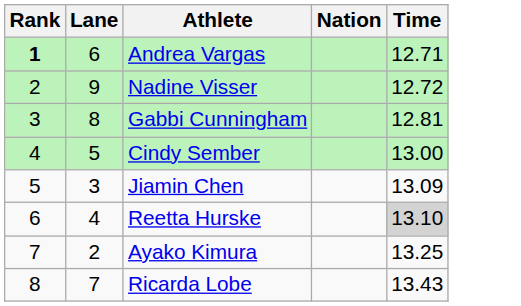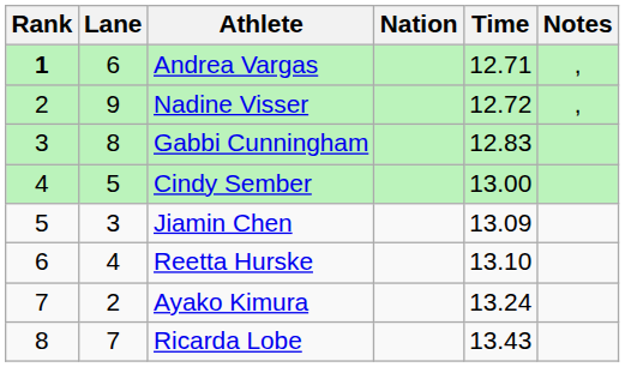+ column: Notes | , | ,
Gabbi Cunningham | Time: 12.81 -> 12.83
Reetta Hurske | Time: lightgrey background -> no background
Ayako Kimura | Time: 13.25 -> 13.24
